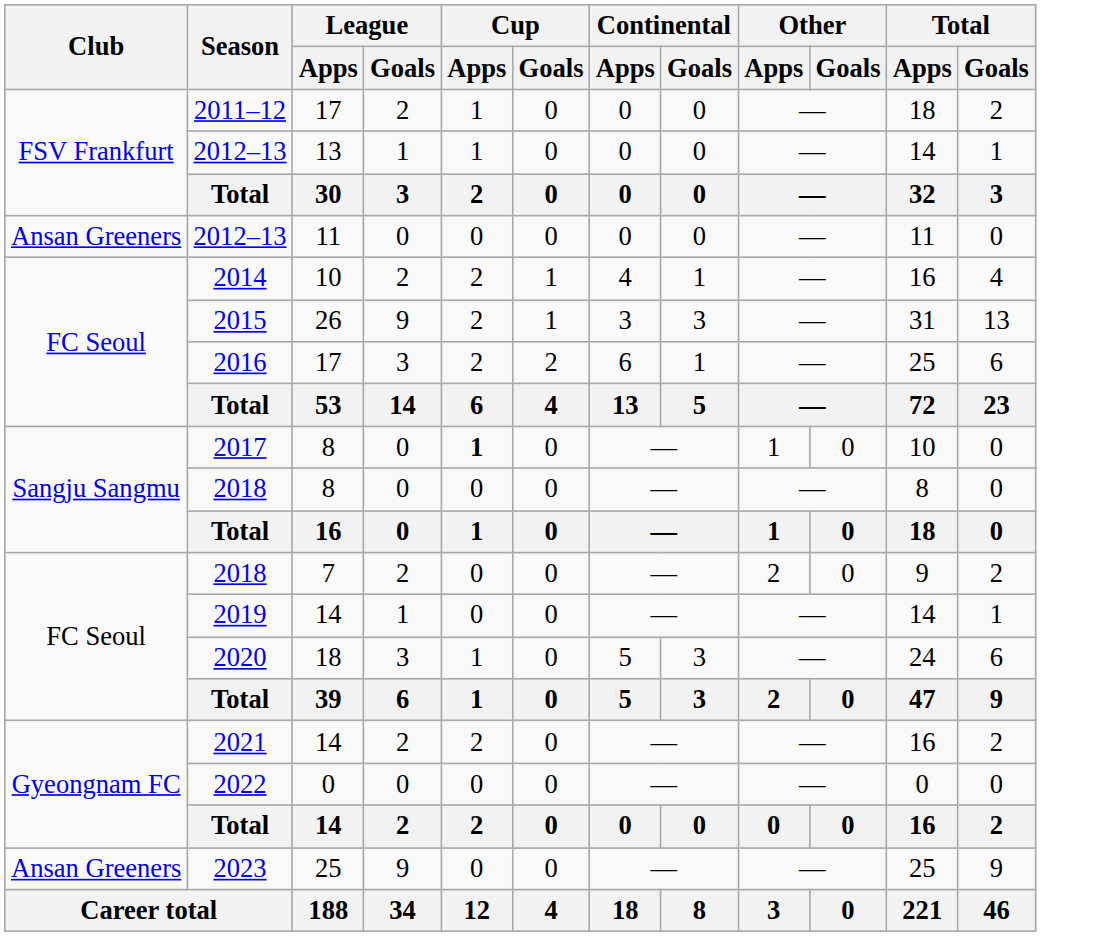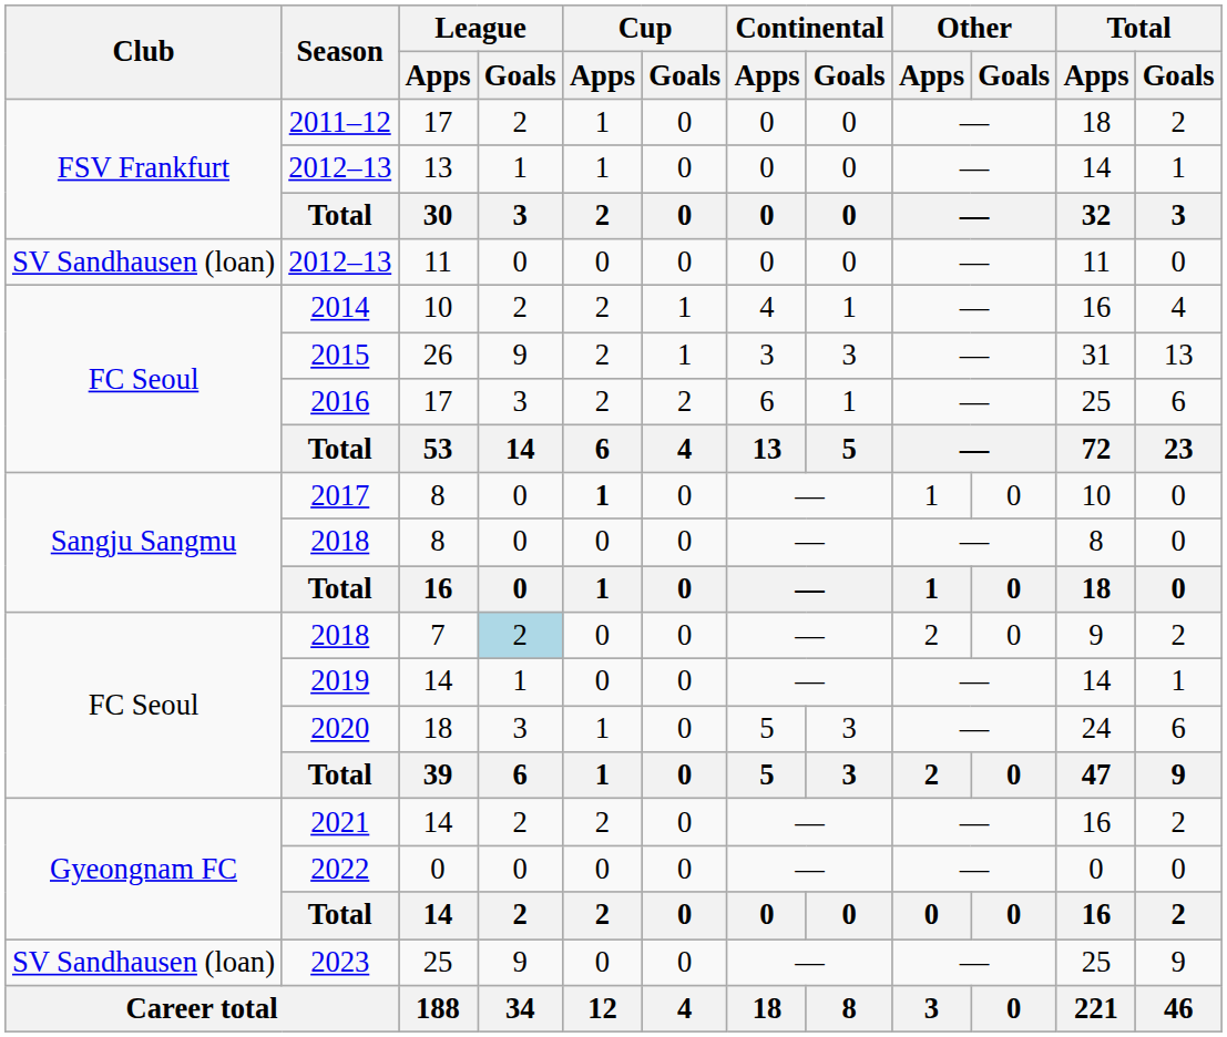2012–13 / 11 | Club: Ansan Greeners -> SV Sandhausen (loan)
2018 / 7 | League / Goals: no background -> lightblue background
2023 | Club: Ansan Greeners -> SV Sandhausen (loan)
